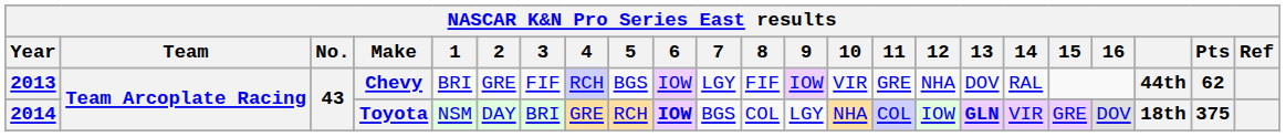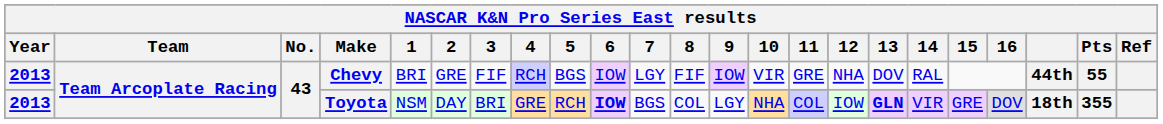Chevy | Pts: 62 -> 55
Toyota | Year: 2014 -> 2013
Toyota | Pts: 375 -> 355
